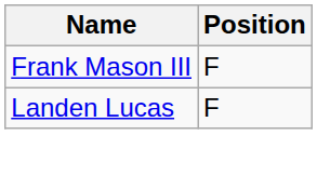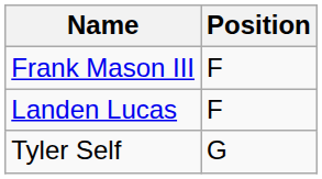+ row: Tyler Self | G
